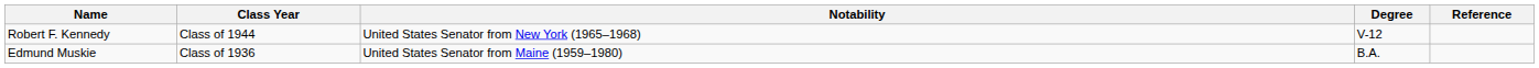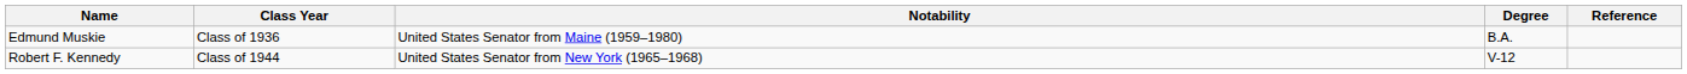rows swapped: Edmund Muskie <-> Robert F. Kennedy
